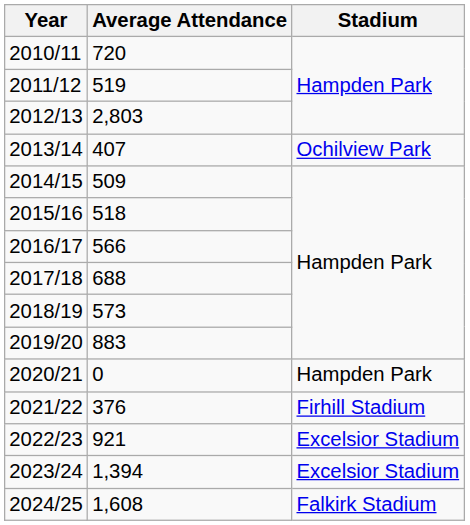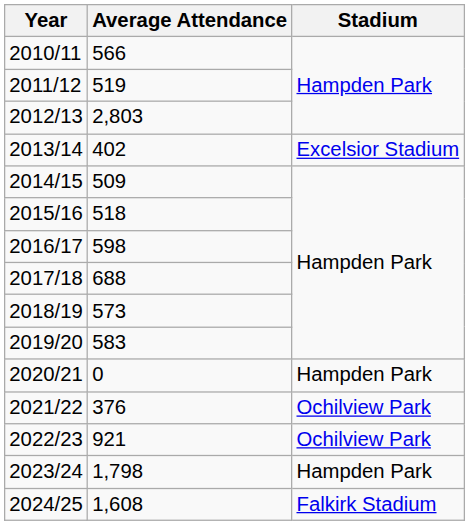2010/11 | Average Attendance: 720 -> 566
2013/14 | Average Attendance: 407 -> 402
2013/14 | Stadium: Ochilview Park -> Excelsior Stadium
2016/17 | Average Attendance: 566 -> 598
2019/20 | Average Attendance: 883 -> 583
2021/22 | Stadium: Firhill Stadium -> Ochilview Park
2022/23 | Stadium: Excelsior Stadium -> Ochilview Park
2023/24 | Average Attendance: 1,394 -> 1,798
2023/24 | Stadium: Excelsior Stadium -> Hampden Park
